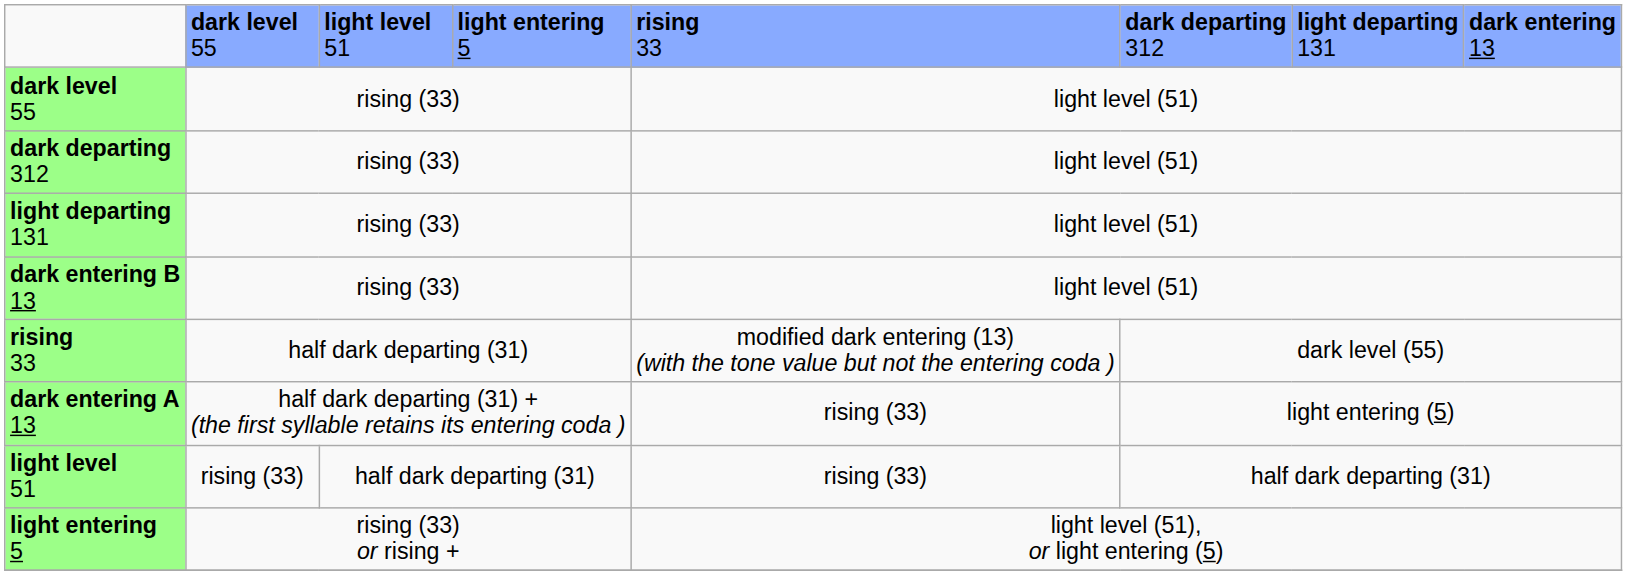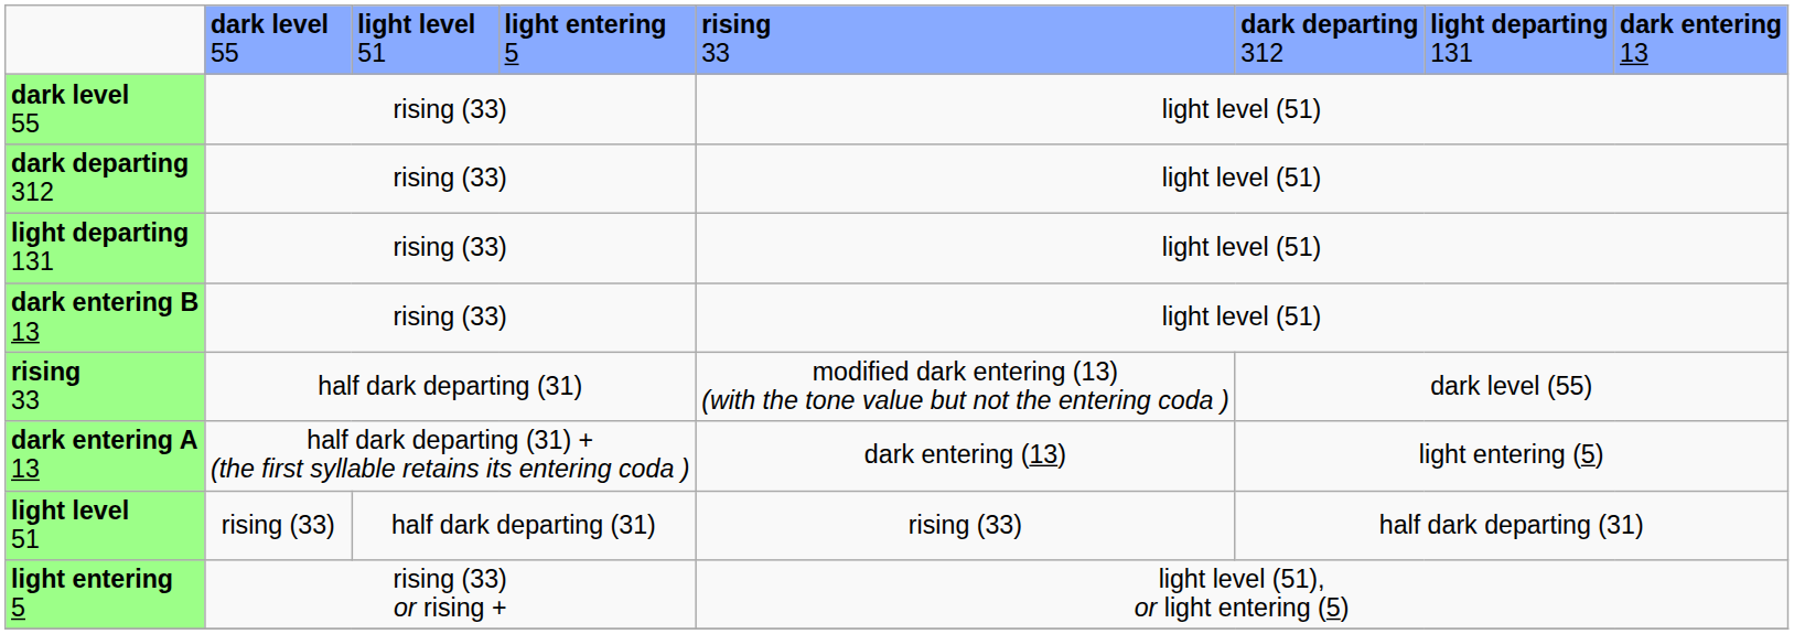dark entering A 13 | column 5: rising (33) -> dark entering (13)
